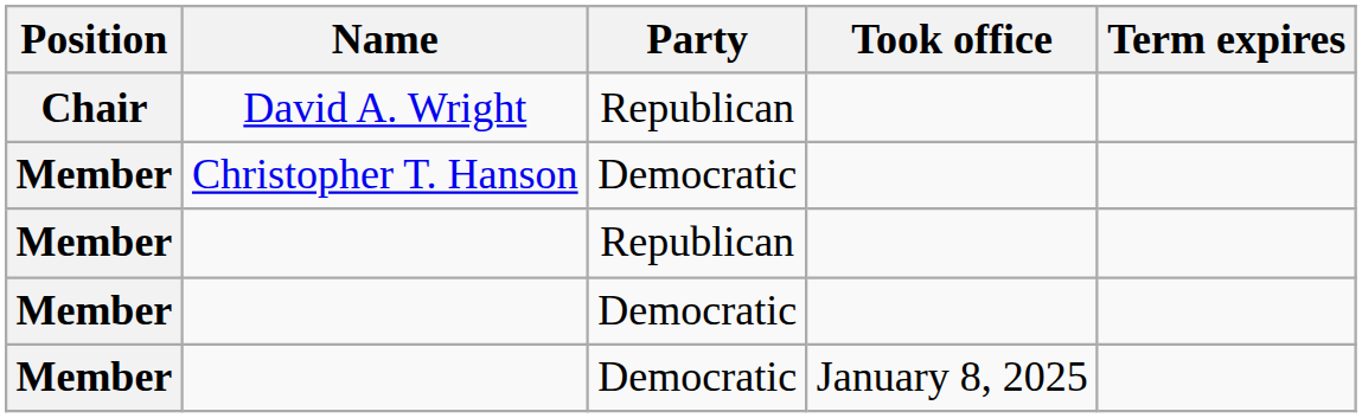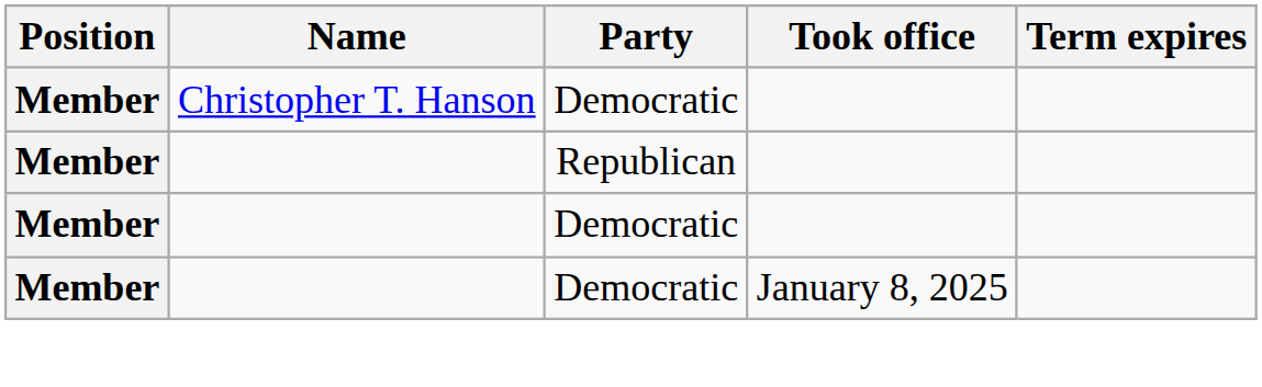- row: Chair | David A. Wright | Republican
